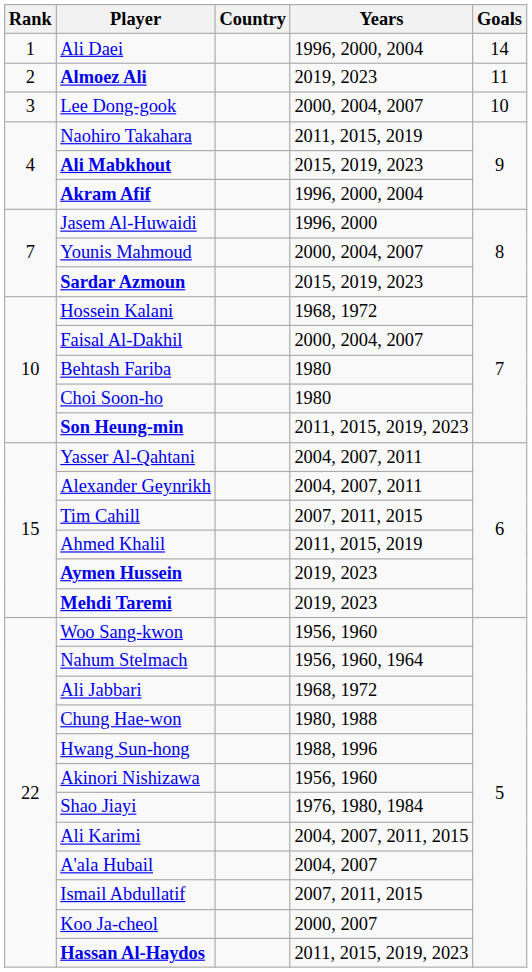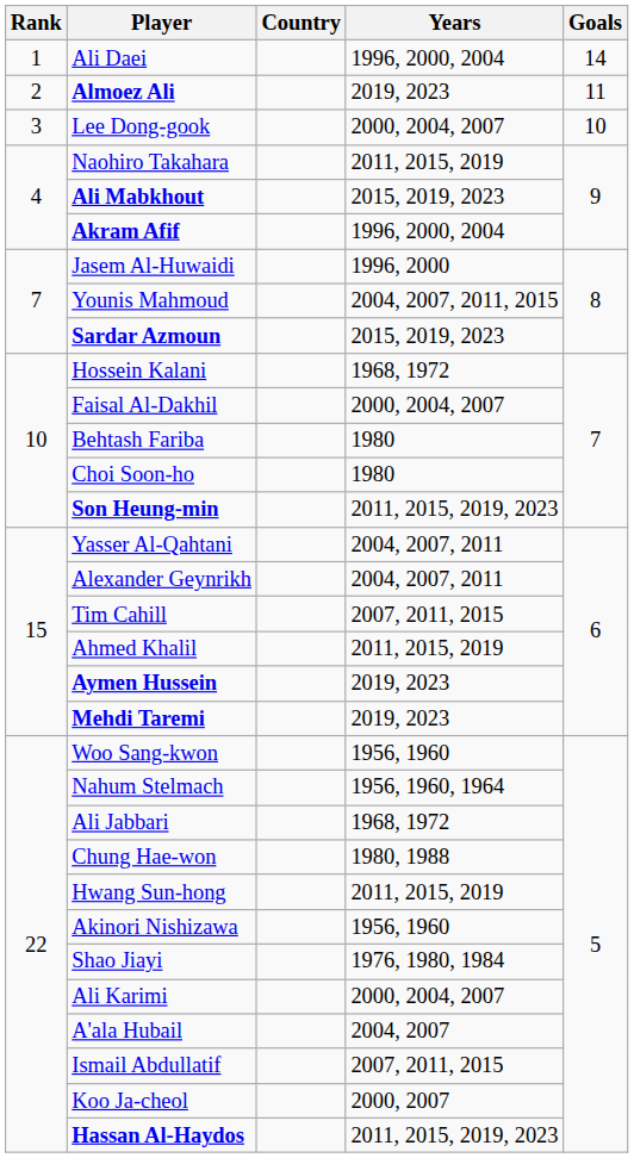Younis Mahmoud | Years: 2000, 2004, 2007 -> 2004, 2007, 2011, 2015
Hwang Sun-hong | Years: 1988, 1996 -> 2011, 2015, 2019
Ali Karimi | Years: 2004, 2007, 2011, 2015 -> 2000, 2004, 2007
